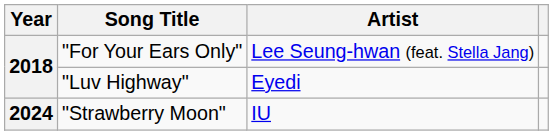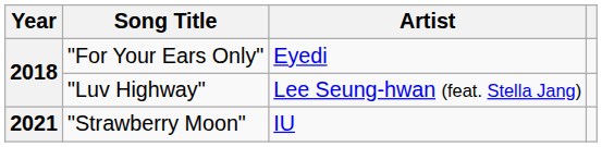"For Your Ears Only" | Artist: Lee Seung-hwan (feat. Stella Jang) -> Eyedi
"Luv Highway" | Artist: Eyedi -> Lee Seung-hwan (feat. Stella Jang)
"Strawberry Moon" | Year: 2024 -> 2021
